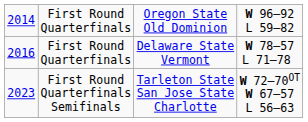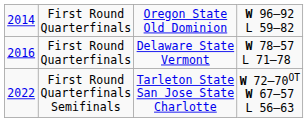First Round Quarterfinals Semifinals | column 1: 2023 -> 2022
